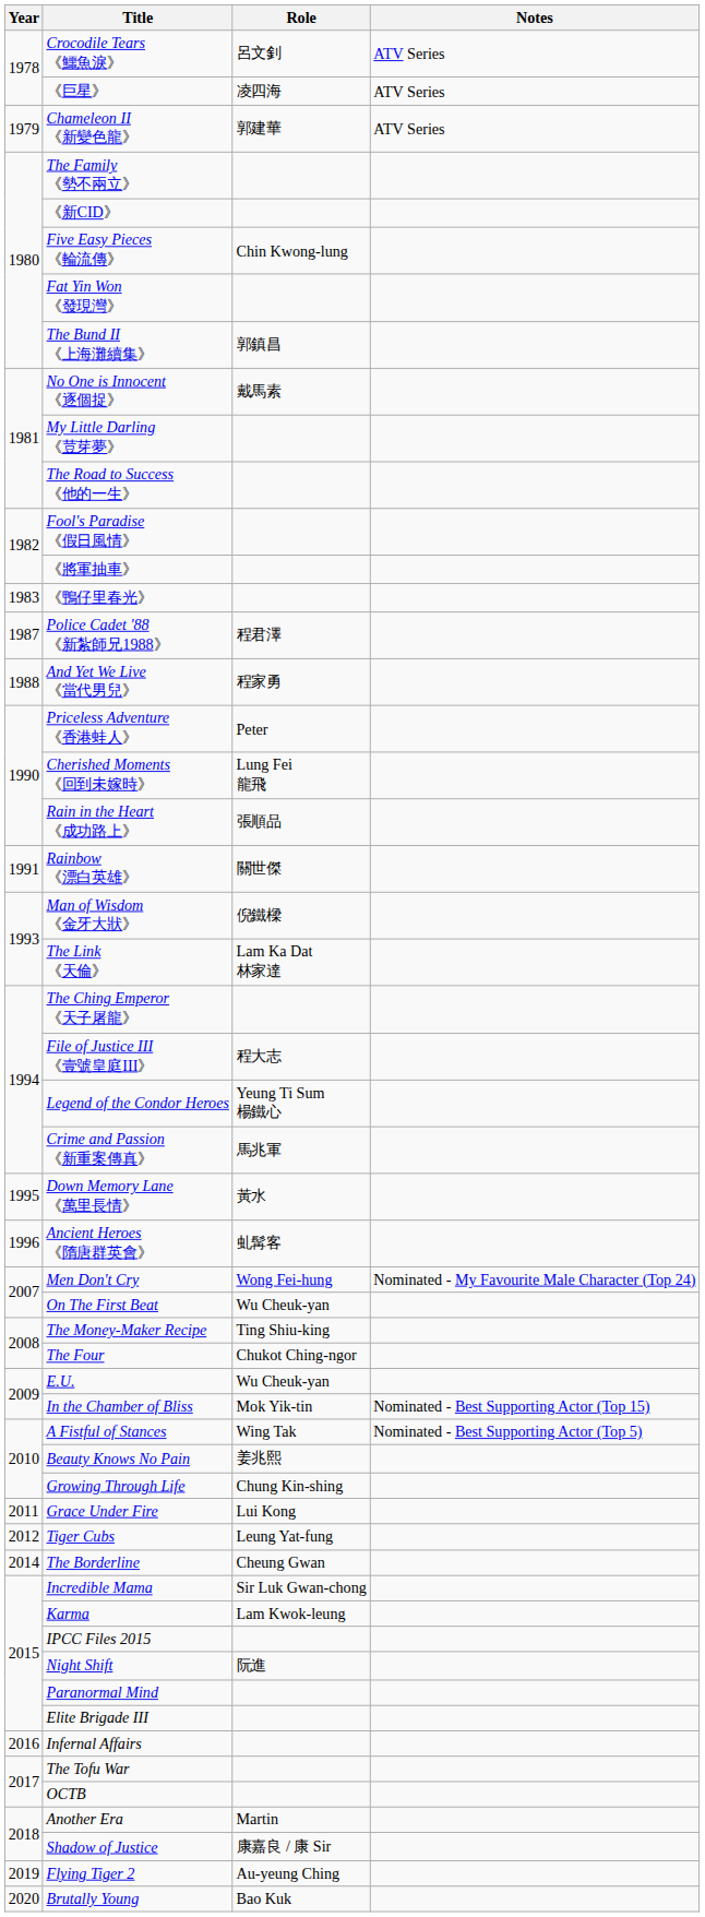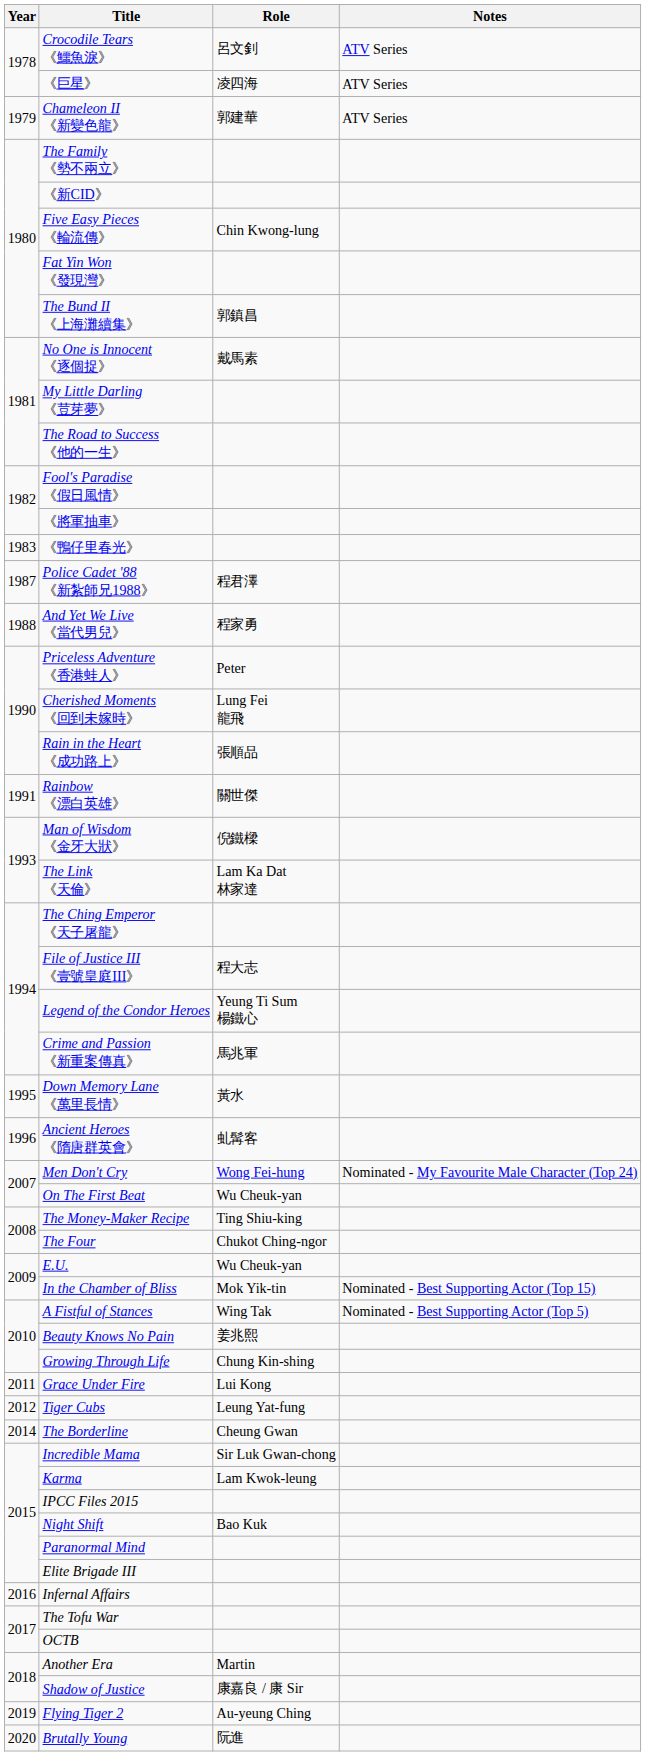Night Shift | Role: 阮進 -> Bao Kuk
Brutally Young | Role: Bao Kuk -> 阮進
